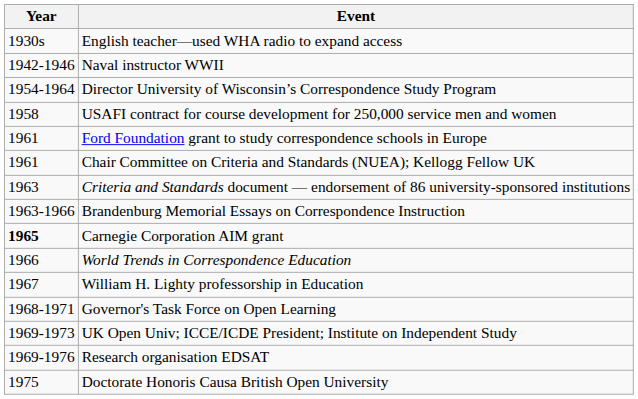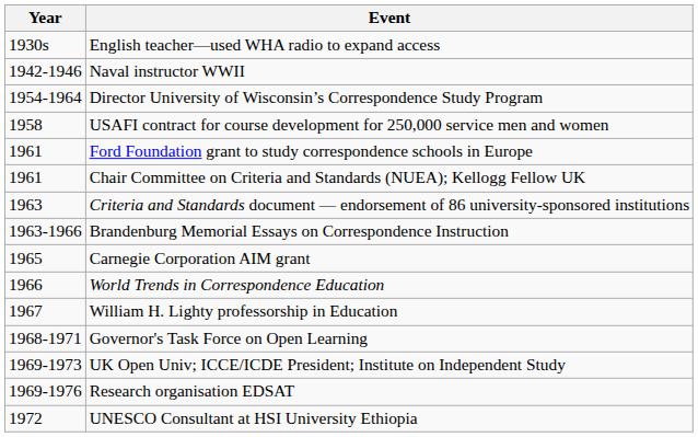Carnegie Corporation AIM grant | Year: bold -> normal
+ row: 1972 | UNESCO Consultant at HSI University Ethiopia
- row: 1975 | Doctorate Honoris Causa British Open University
